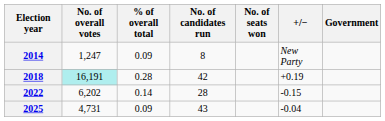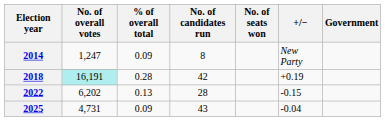2022 | % of overall total: 0.14 -> 0.13
